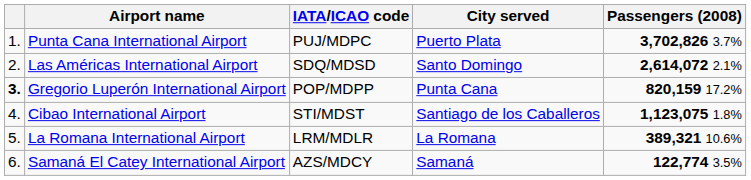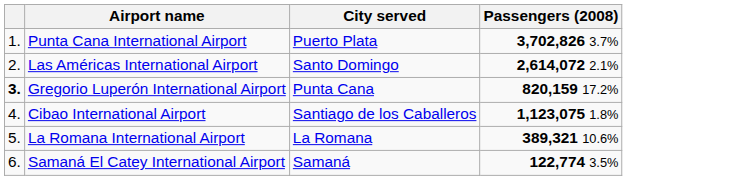- column: IATA/ICAO code | PUJ/MDPC | SDQ/MDSD | POP/MDPP | STI/MDST | LRM/MDLR | AZS/MDCY
